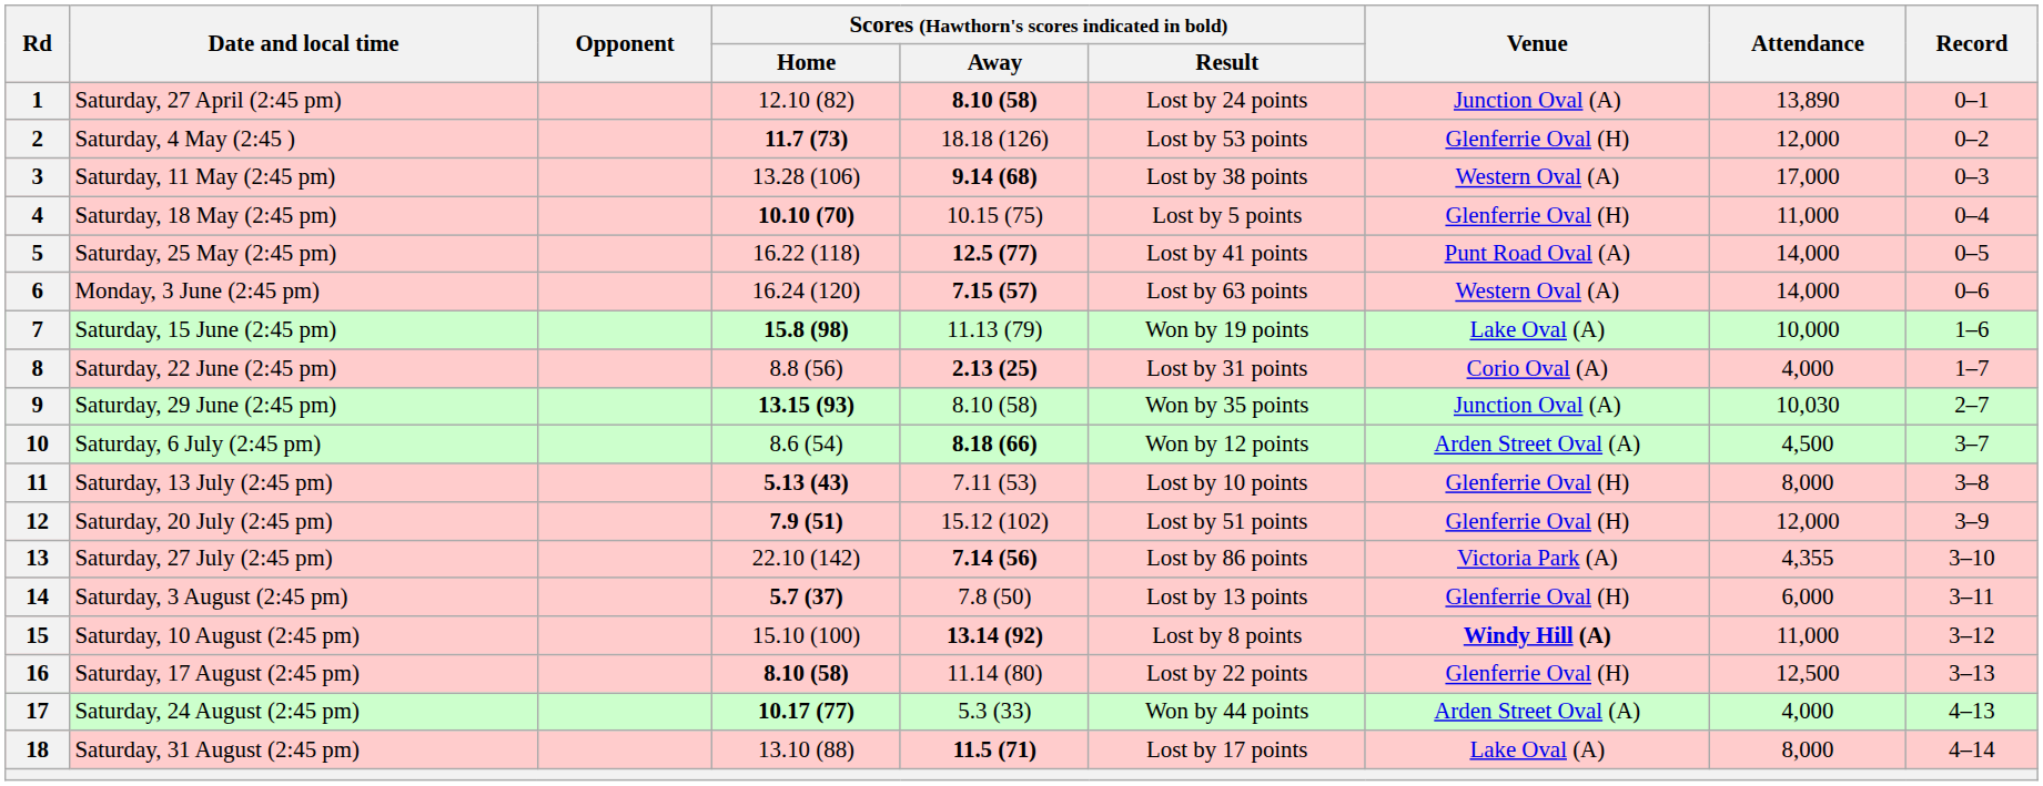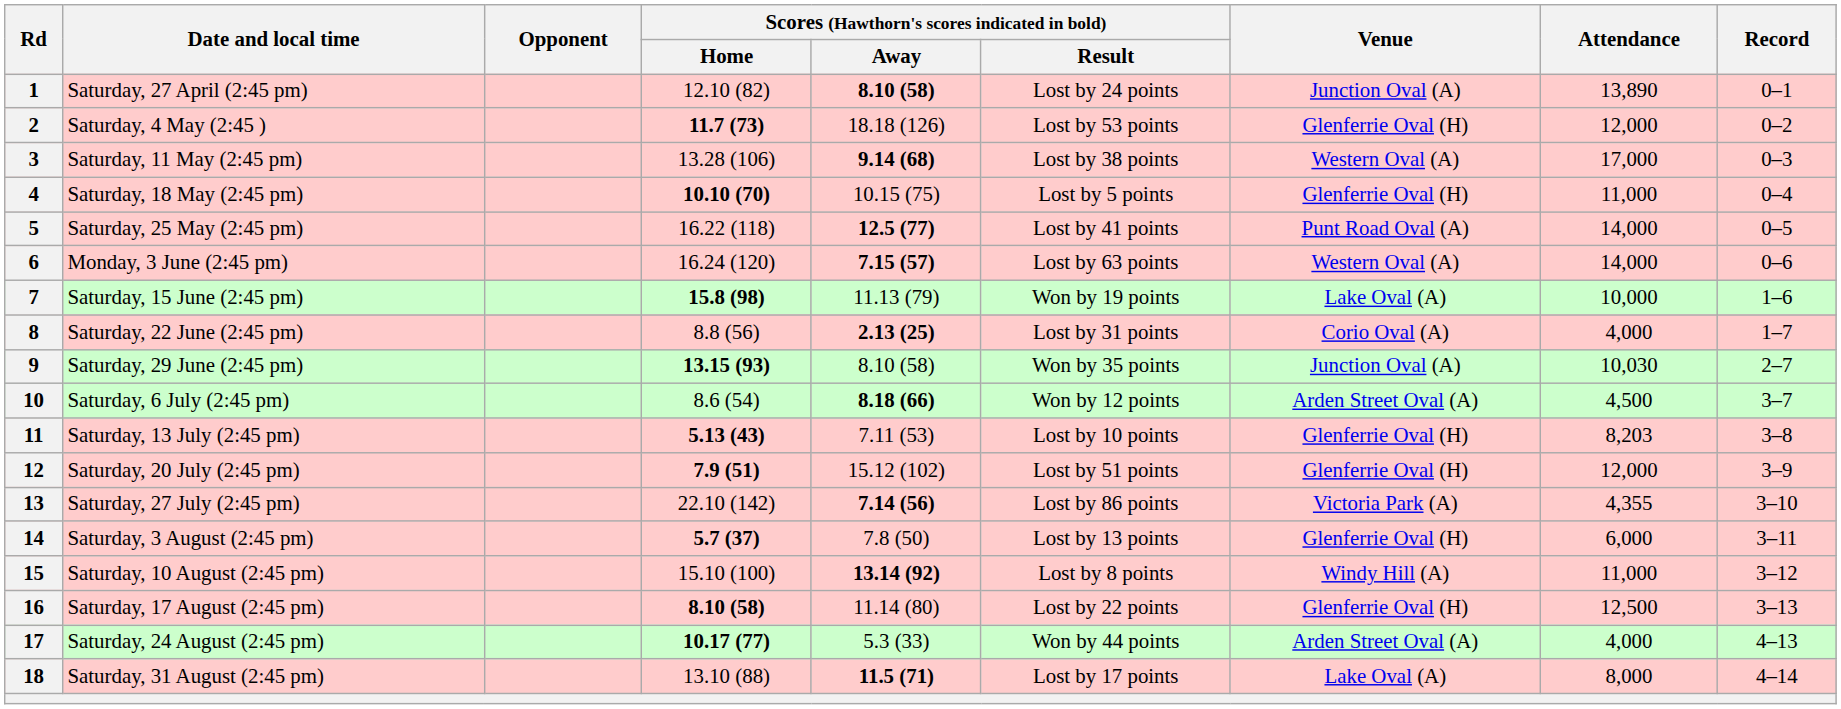11 | Attendance: 8,000 -> 8,203
15 | Venue: bold -> normal
